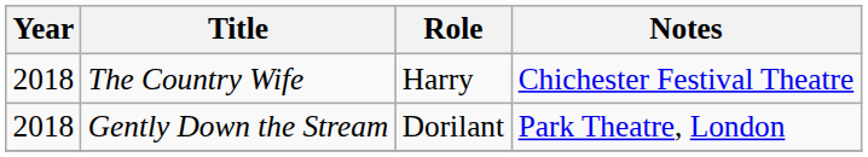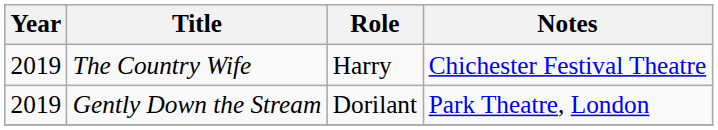The Country Wife | Year: 2018 -> 2019
Gently Down the Stream | Year: 2018 -> 2019
